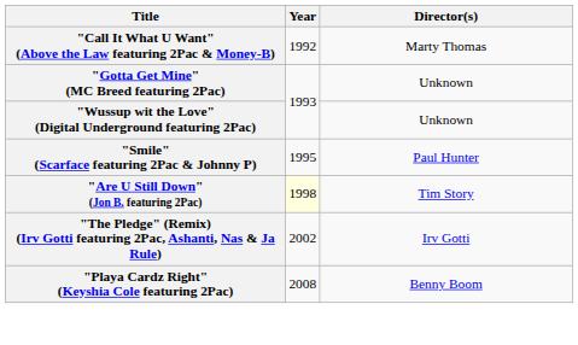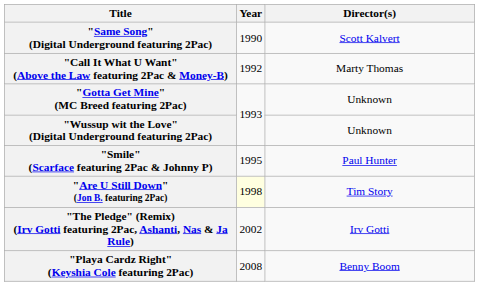+ row: "Same Song" (Digital Underground featuring 2Pac) | 1990 | Scott Kalvert
